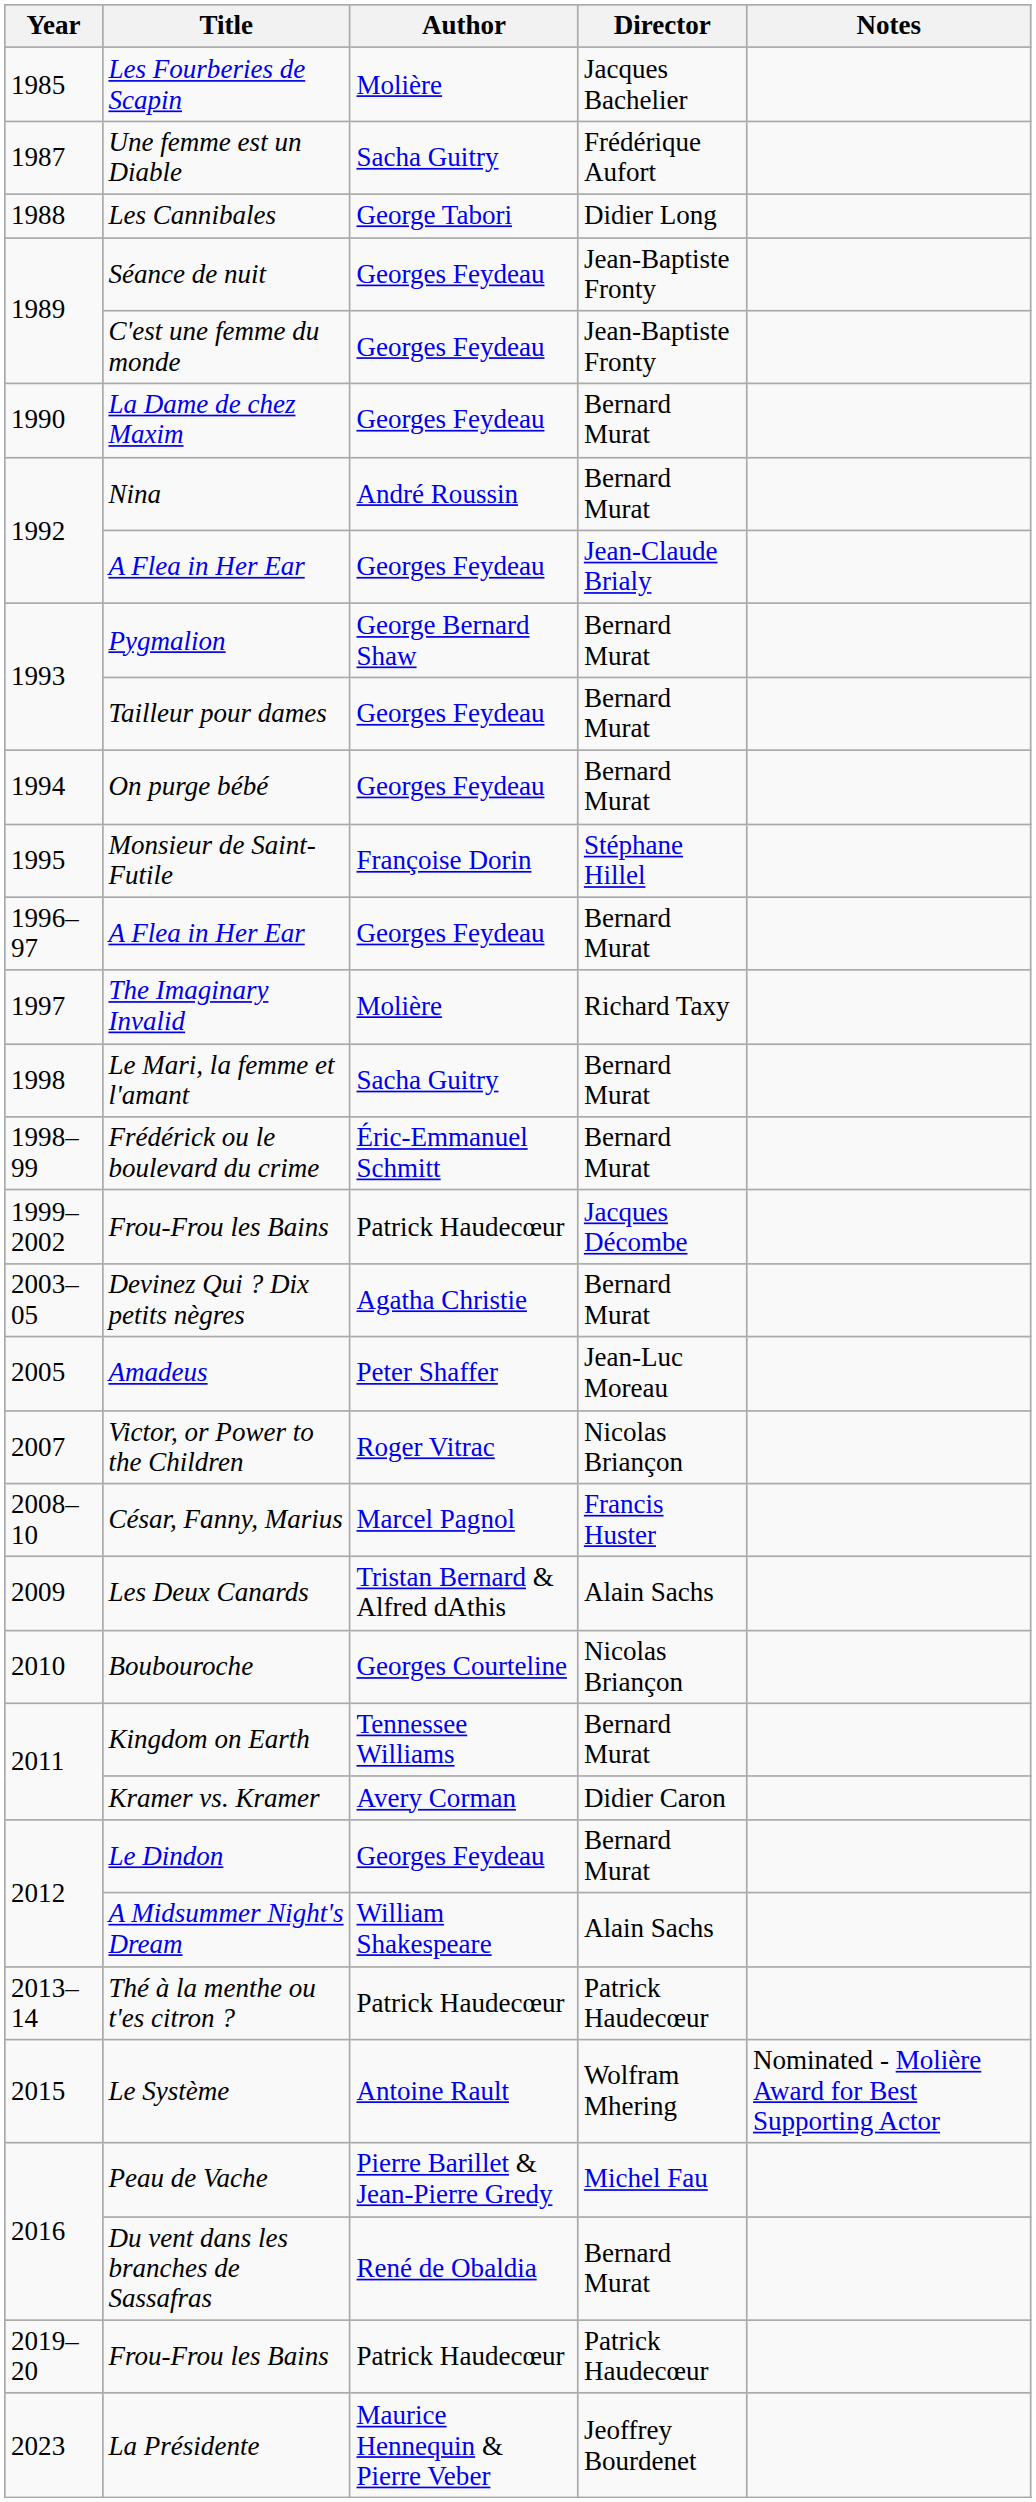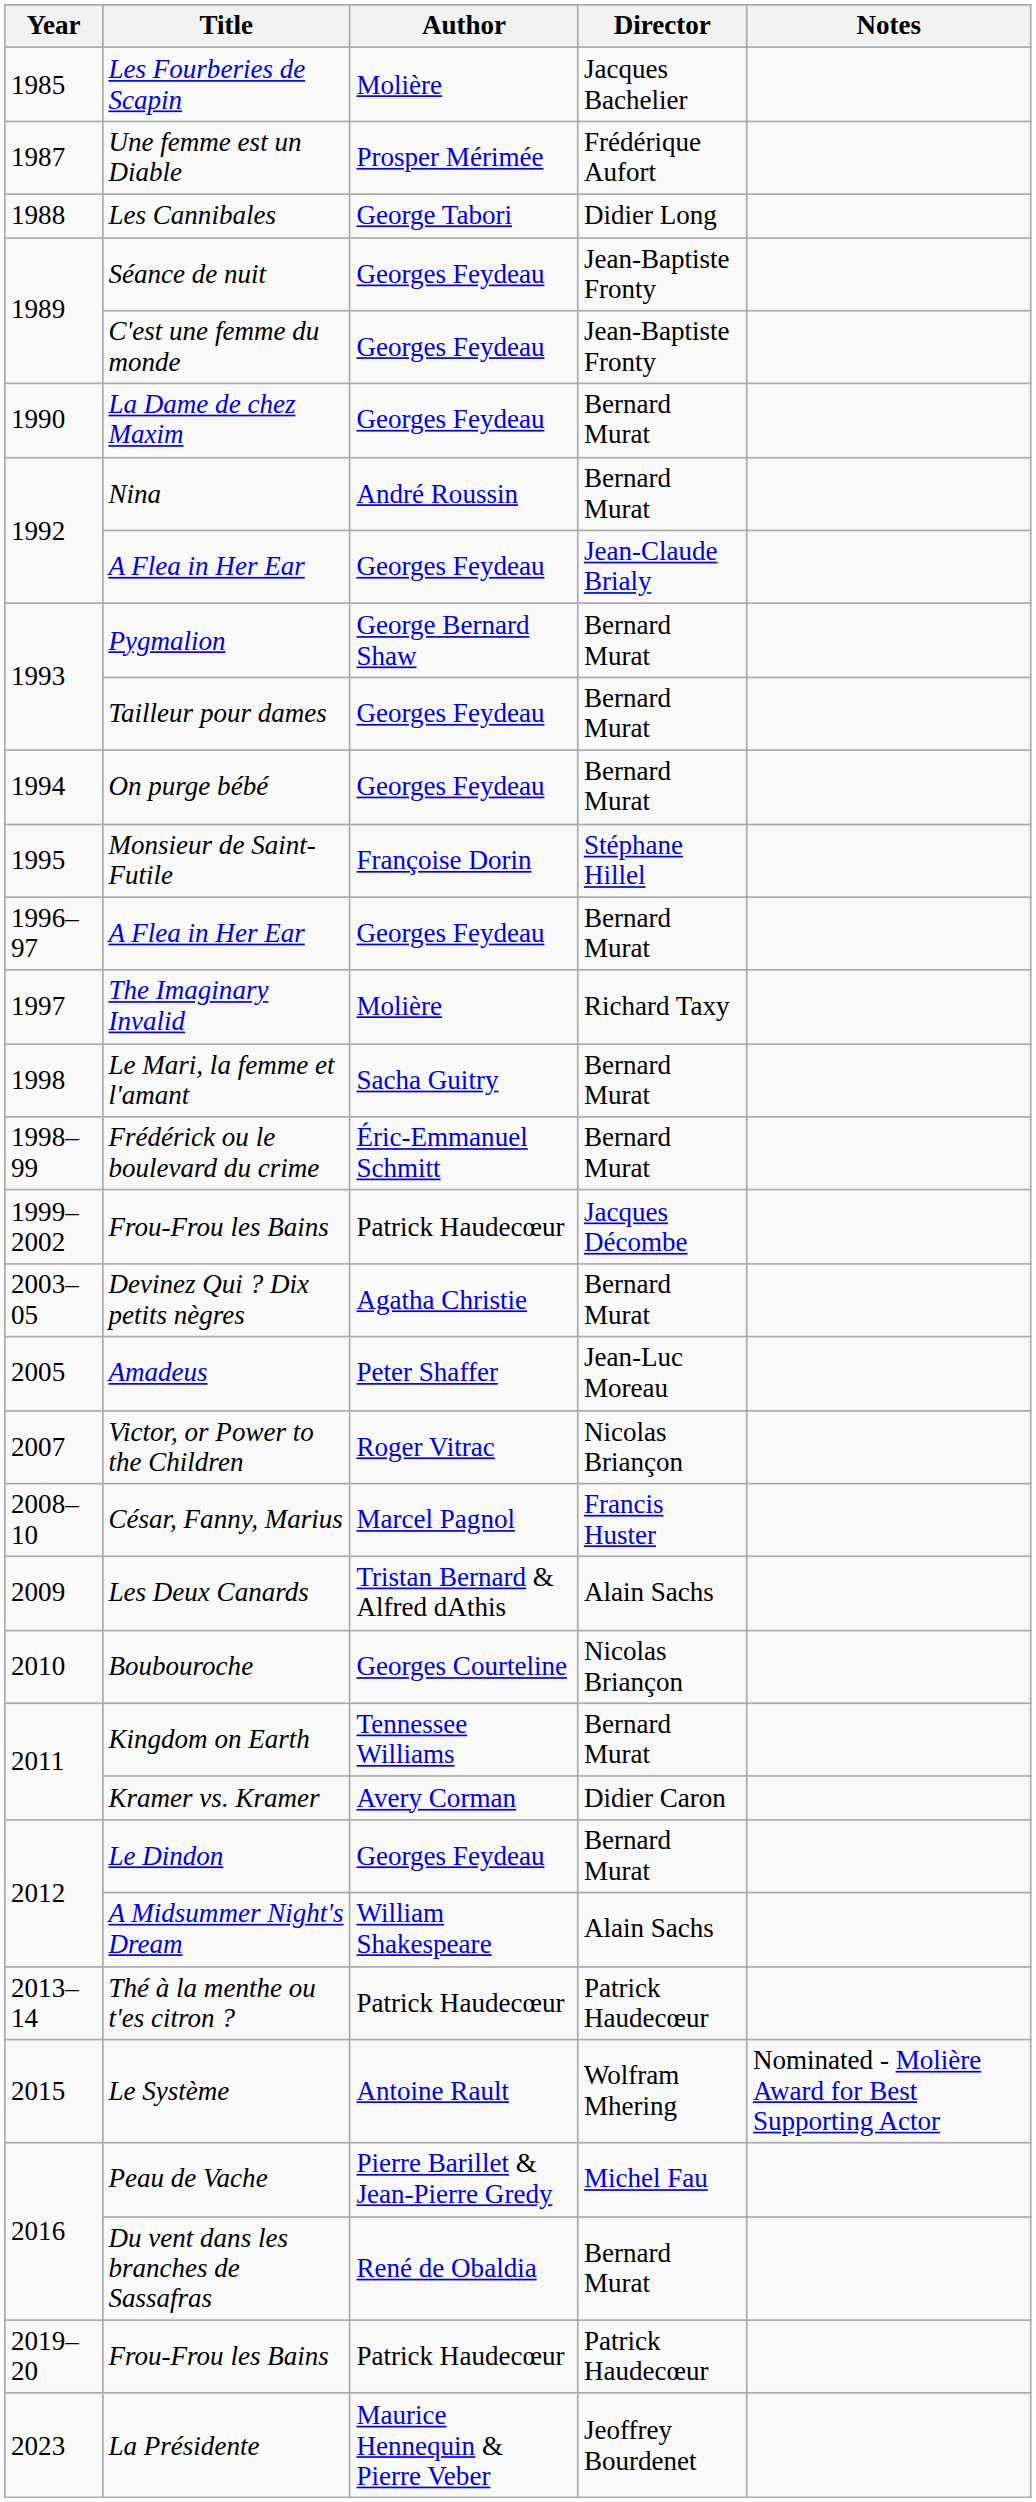Une femme est un Diable | Author: Sacha Guitry -> Prosper Mérimée
